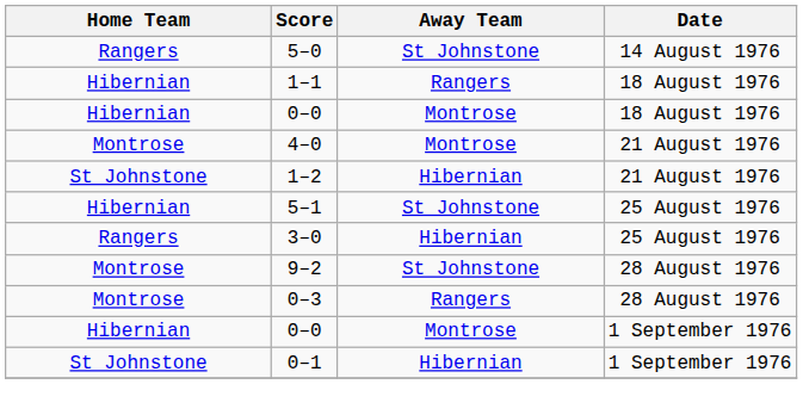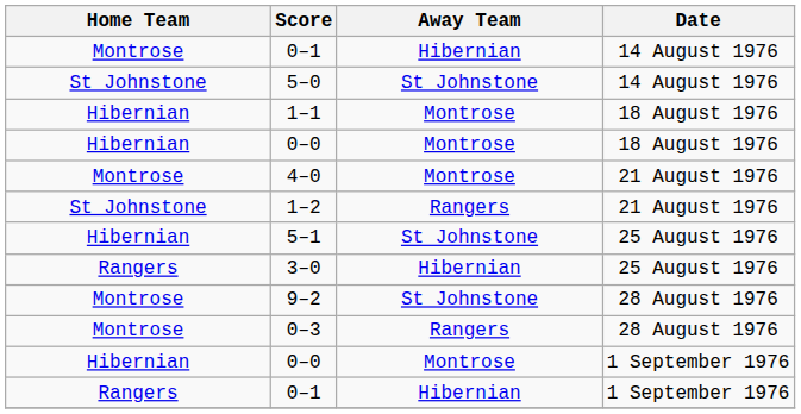+ row: Montrose | 0–1 | Hibernian | 14 August 1976
5–0 | Home Team: Rangers -> St Johnstone
1–1 | Away Team: Rangers -> Montrose
1–2 | Away Team: Hibernian -> Rangers
0–1 / 1 September 1976 | Home Team: St Johnstone -> Rangers
